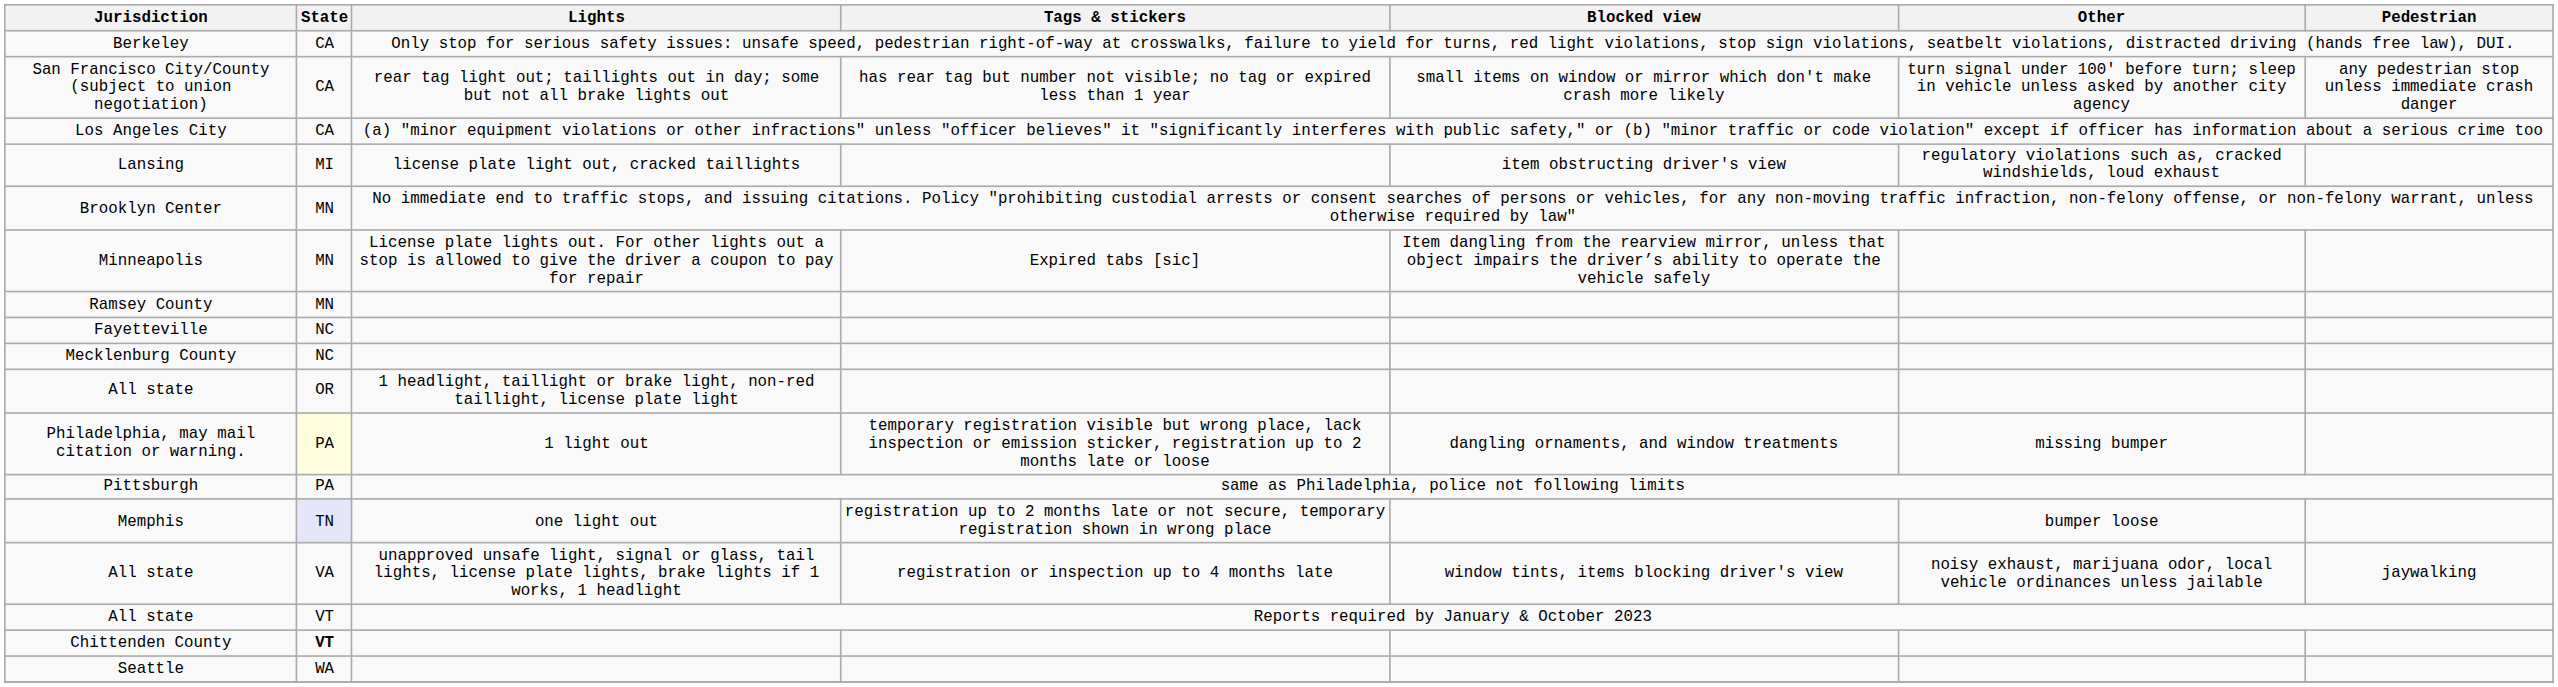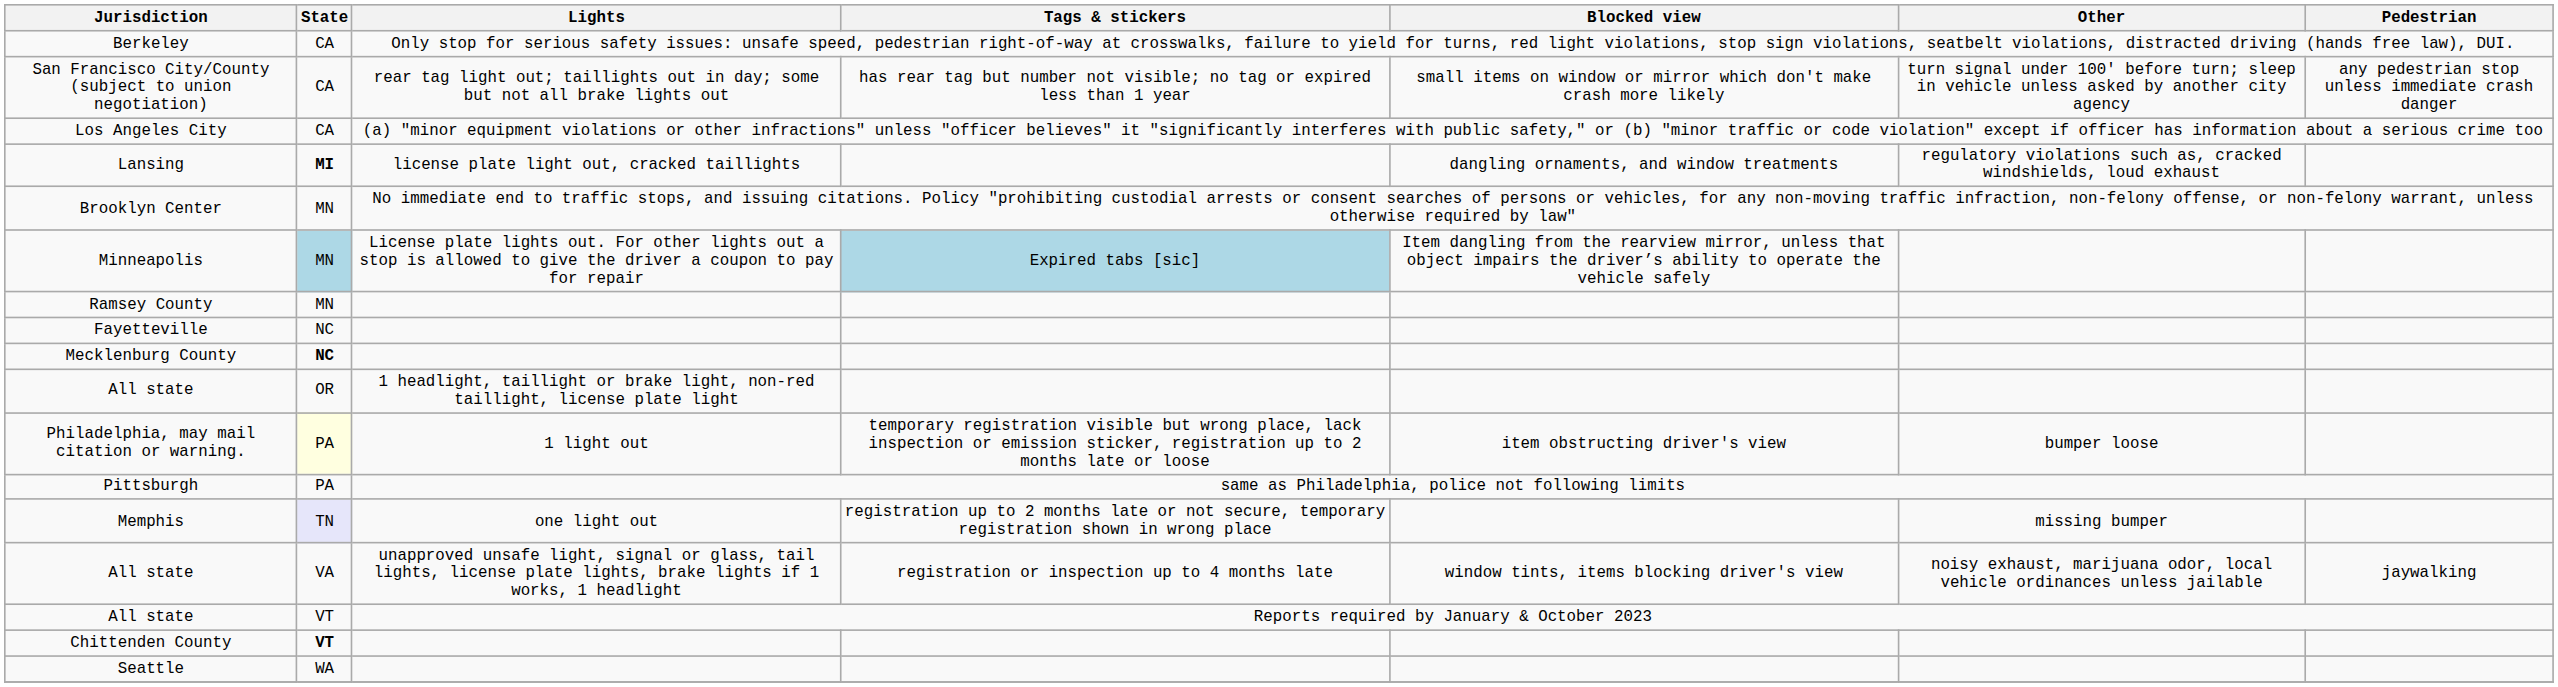Lansing | State: normal -> bold
Lansing | Blocked view: item obstructing driver's view -> dangling ornaments, and window treatments
Minneapolis | State: no background -> lightblue background
Minneapolis | Tags & stickers: no background -> lightblue background
Mecklenburg County | State: normal -> bold
Philadelphia, may mail citation or warning. | Blocked view: dangling ornaments, and window treatments -> item obstructing driver's view
Philadelphia, may mail citation or warning. | Other: missing bumper -> bumper loose
Memphis | Other: bumper loose -> missing bumper
